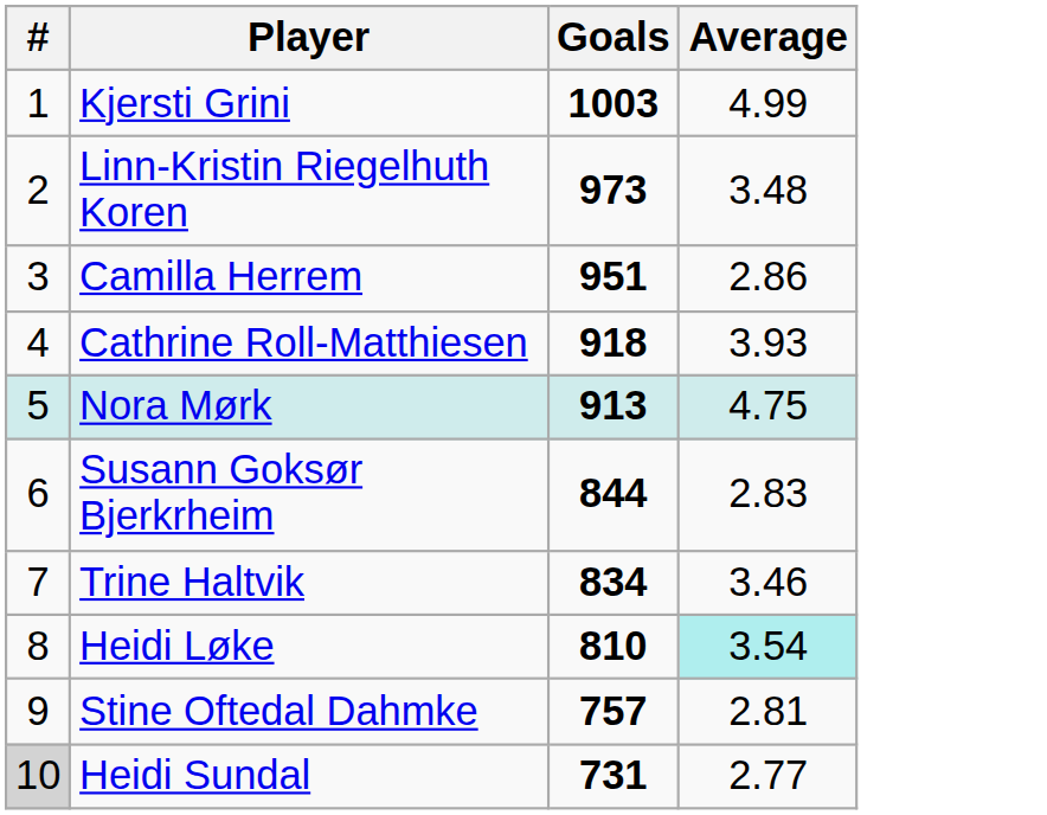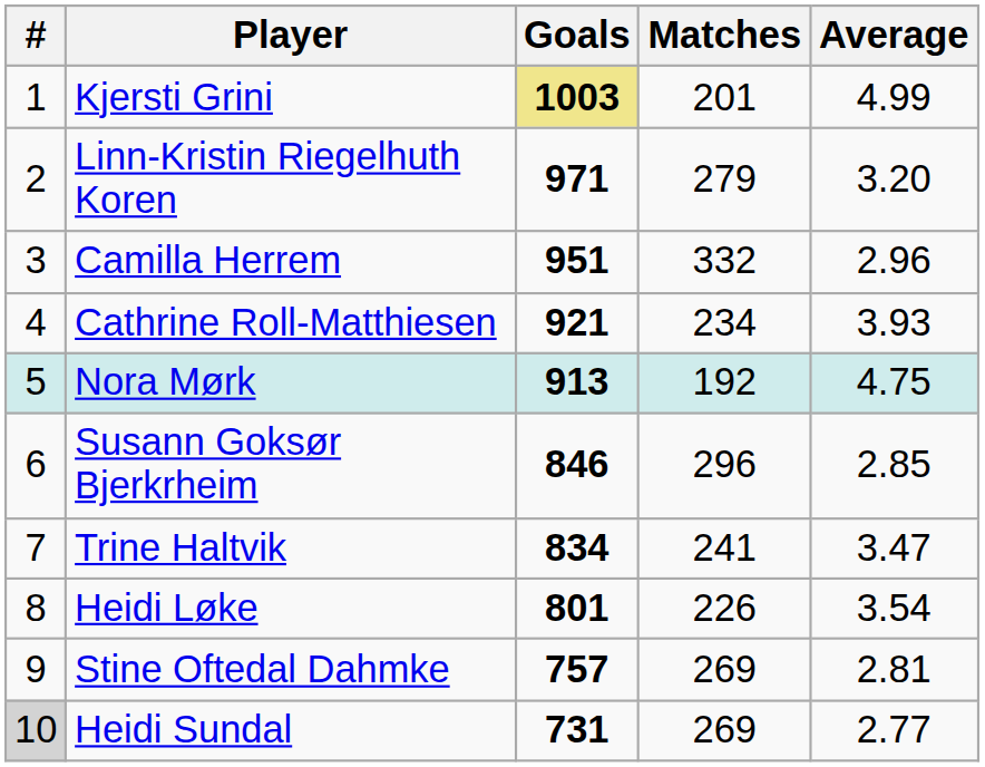+ column: Matches | 201 | 279 | 332 | 234 | 192 | 296 | 241 | 226 | 269 | 269
Kjersti Grini | Goals: no background -> khaki background
Linn-Kristin Riegelhuth Koren | Goals: 973 -> 971
Linn-Kristin Riegelhuth Koren | Average: 3.48 -> 3.20
Camilla Herrem | Average: 2.86 -> 2.96
Cathrine Roll-Matthiesen | Goals: 918 -> 921
Susann Goksør Bjerkrheim | Goals: 844 -> 846
Susann Goksør Bjerkrheim | Average: 2.83 -> 2.85
Trine Haltvik | Average: 3.46 -> 3.47
Heidi Løke | Goals: 810 -> 801
Heidi Løke | Average: paleturquoise background -> no background
